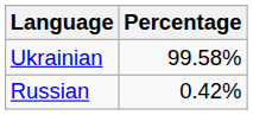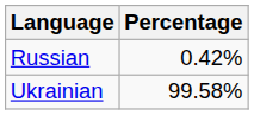rows swapped: Ukrainian <-> Russian
